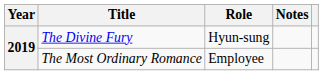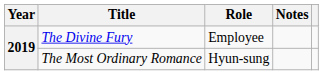The Divine Fury | Role: Hyun-sung -> Employee
The Most Ordinary Romance | Role: Employee -> Hyun-sung
